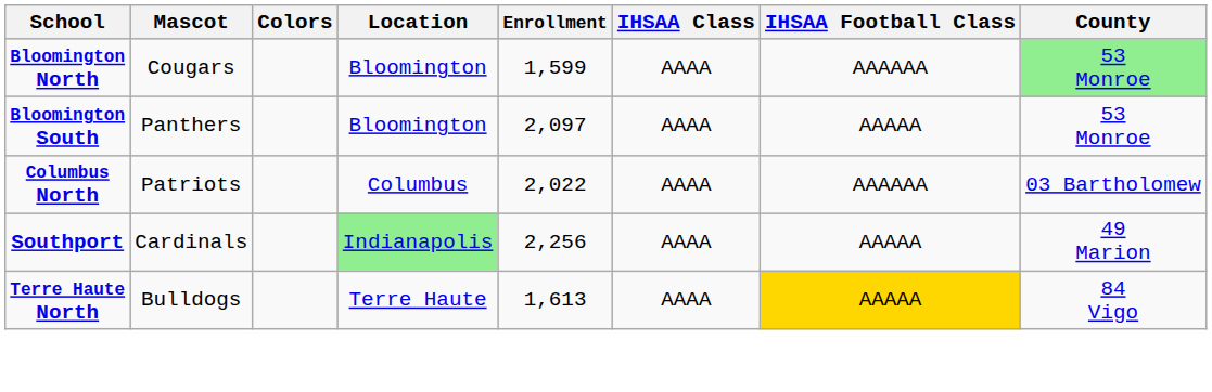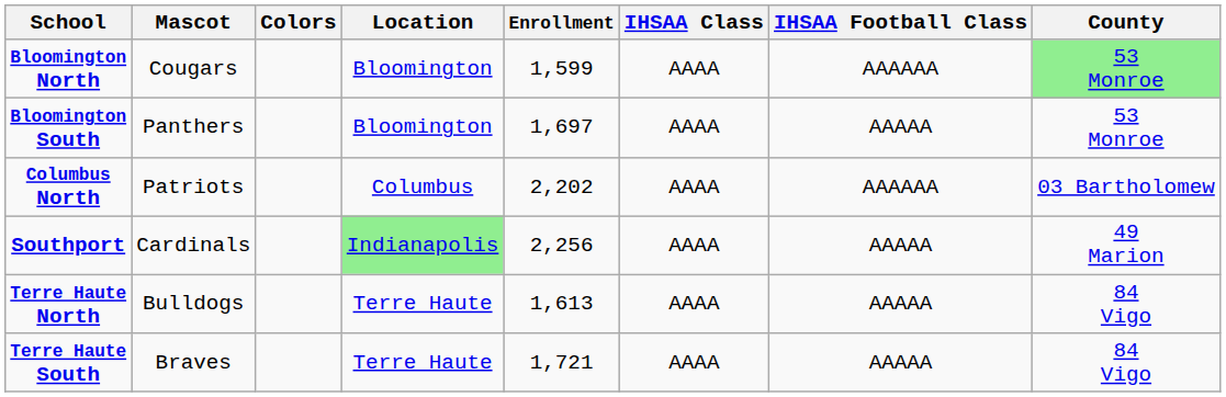Bloomington South | Enrollment: 2,097 -> 1,697
Columbus North | Enrollment: 2,022 -> 2,202
Terre Haute North | IHSAA Football Class: gold background -> no background
+ row: Terre Haute South | Braves | Terre Haute | 1,721 | AAAA | AAAAA | 84 Vigo
